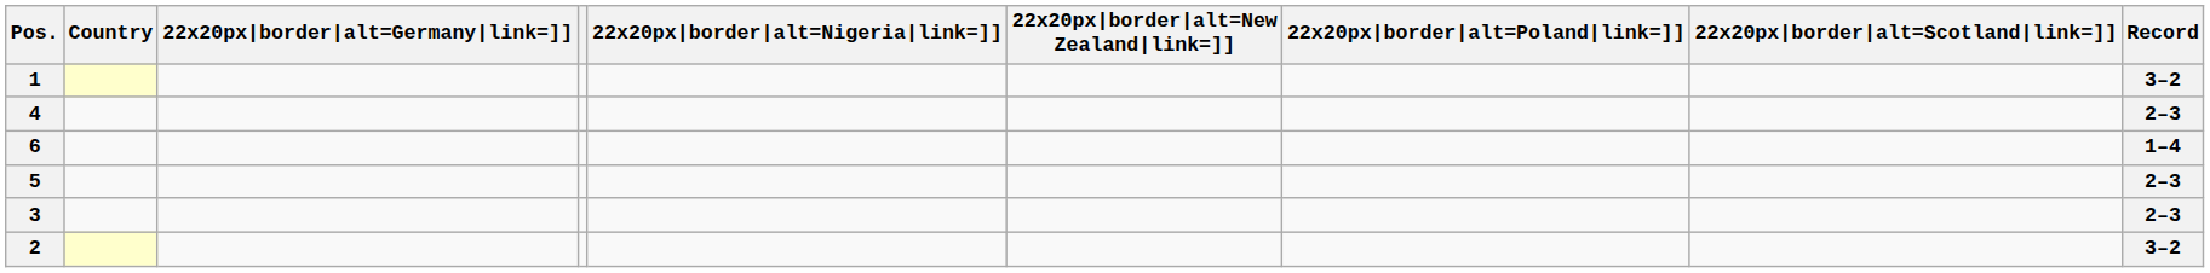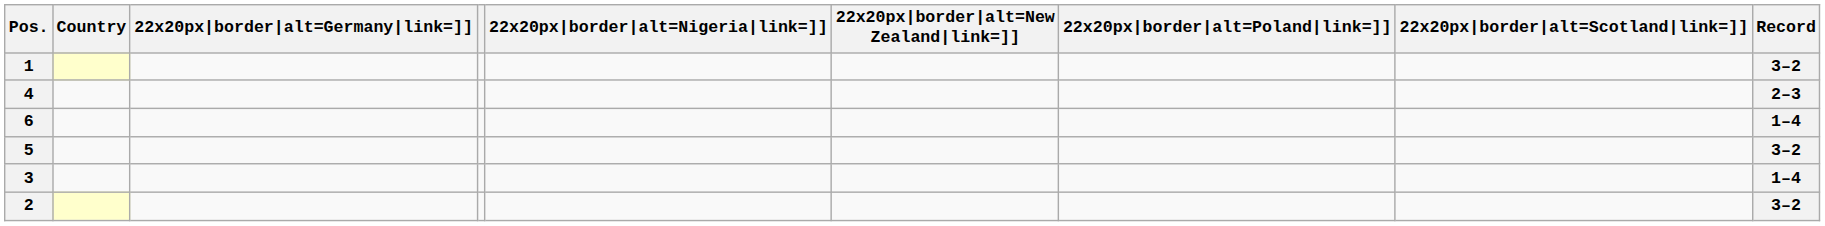5 | Record: 2–3 -> 3–2
3 | Record: 2–3 -> 1–4
